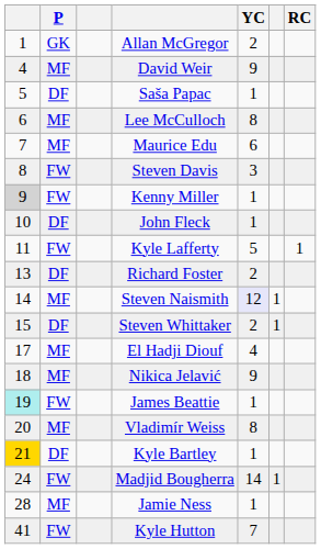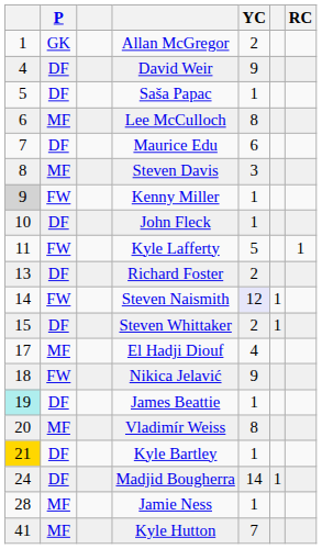David Weir | P: MF -> DF
Maurice Edu | P: MF -> DF
Steven Davis | P: FW -> MF
Steven Naismith | P: MF -> FW
Nikica Jelavić | P: MF -> FW
James Beattie | P: FW -> DF
Madjid Bougherra | P: FW -> DF
Kyle Hutton | P: FW -> MF
